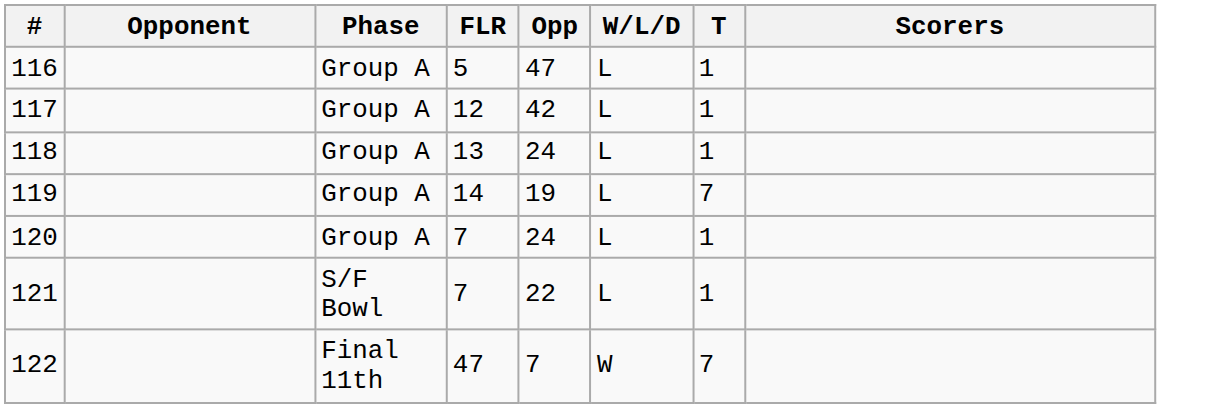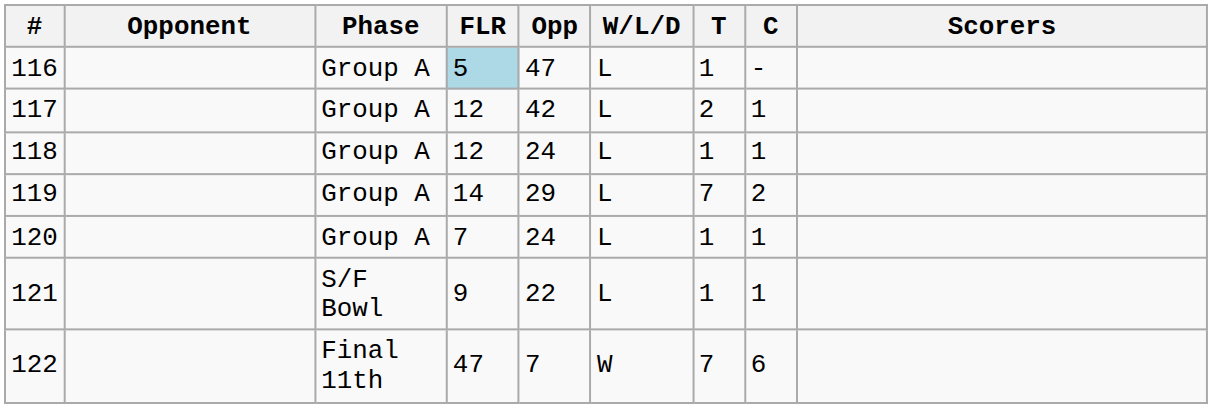+ column: C | - | 1 | 1 | 2 | 1 | 1 | 6
116 | FLR: no background -> lightblue background
117 | T: 1 -> 2
118 | FLR: 13 -> 12
119 | Opp: 19 -> 29
121 | FLR: 7 -> 9
